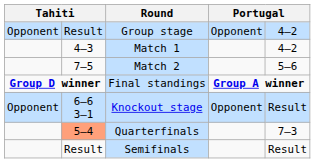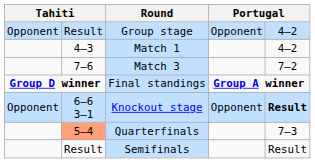- row: 7–5 | Match 2 | 5–6
+ row: 7–6 | Match 3 | 7–2
Knockout stage | column 5: normal -> bold
